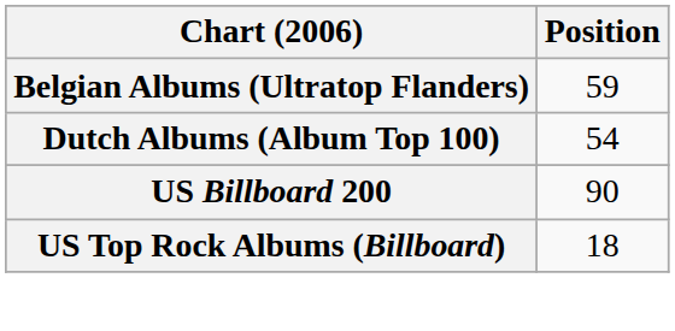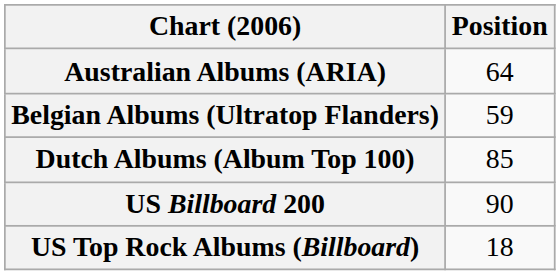+ row: Australian Albums (ARIA) | 64
Dutch Albums (Album Top 100) | Position: 54 -> 85
